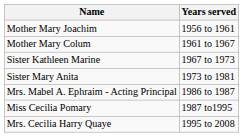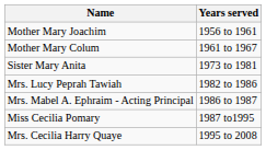- row: Sister Kathleen Marine | 1967 to 1973
+ row: Mrs. Lucy Peprah Tawiah | 1982 to 1986
